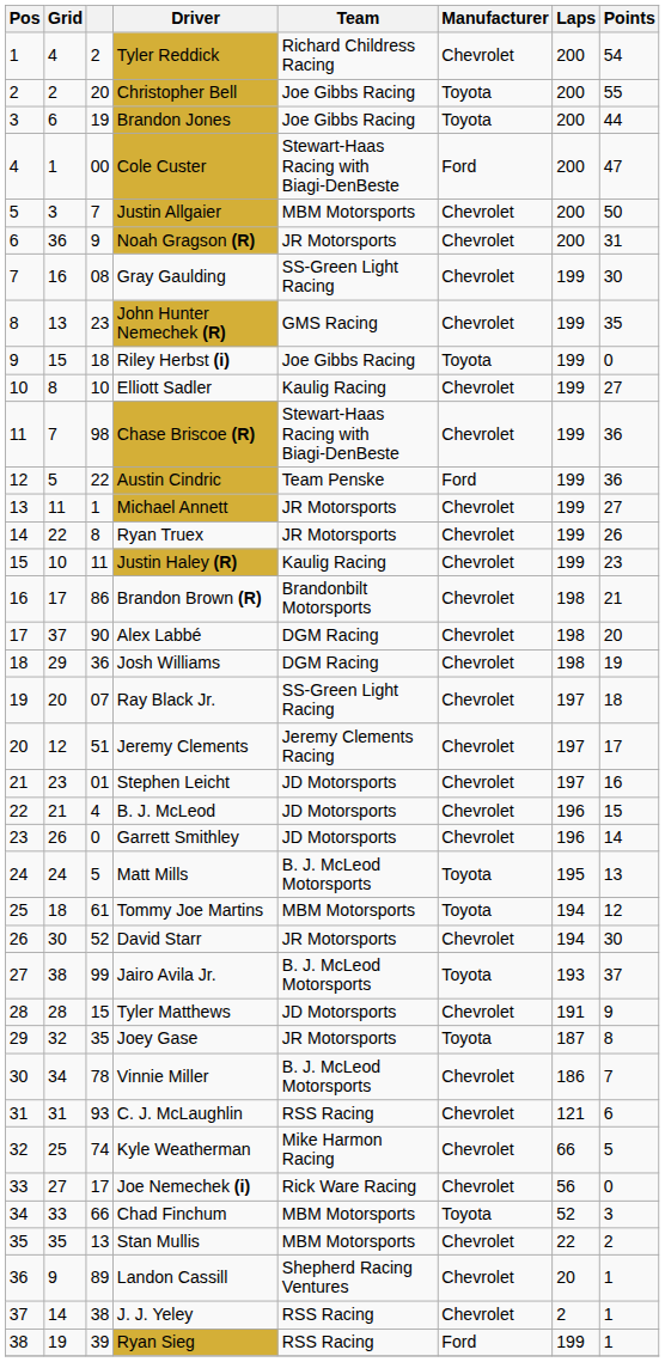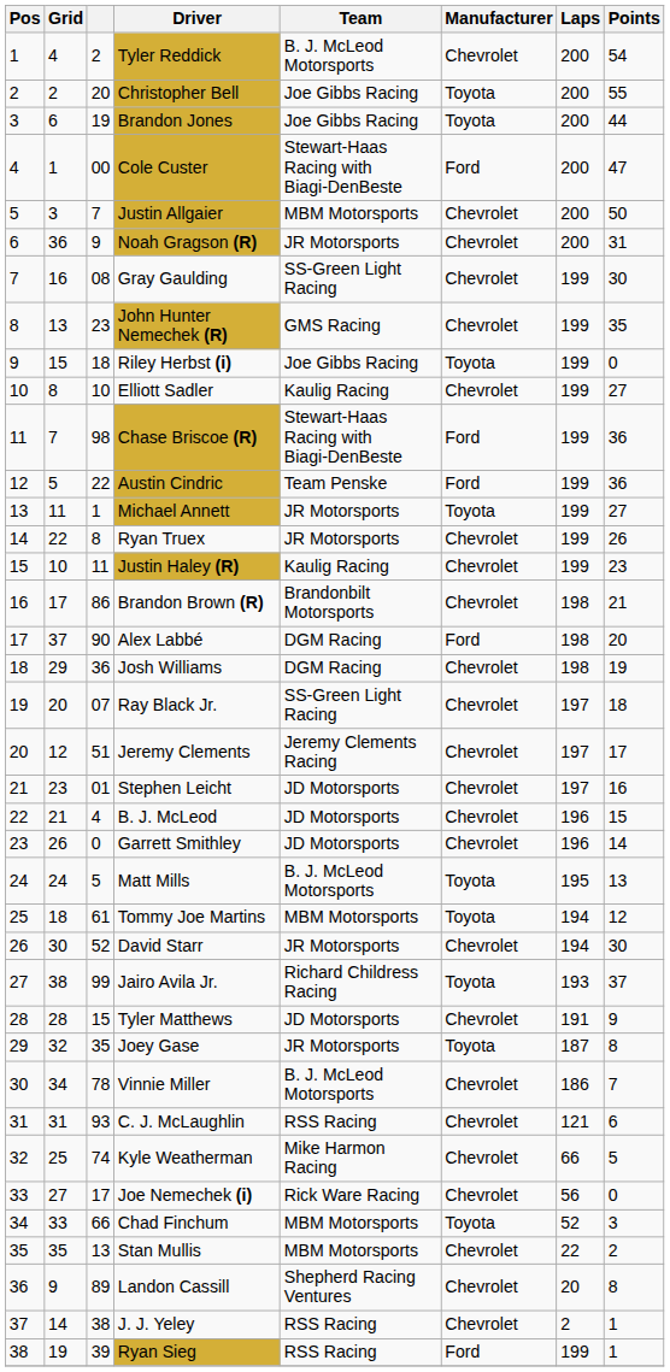Tyler Reddick | Team: Richard Childress Racing -> B. J. McLeod Motorsports
Chase Briscoe (R) | Manufacturer: Chevrolet -> Ford
Michael Annett | Manufacturer: Chevrolet -> Toyota
Alex Labbé | Manufacturer: Chevrolet -> Ford
Jairo Avila Jr. | Team: B. J. McLeod Motorsports -> Richard Childress Racing
Landon Cassill | Points: 1 -> 8
